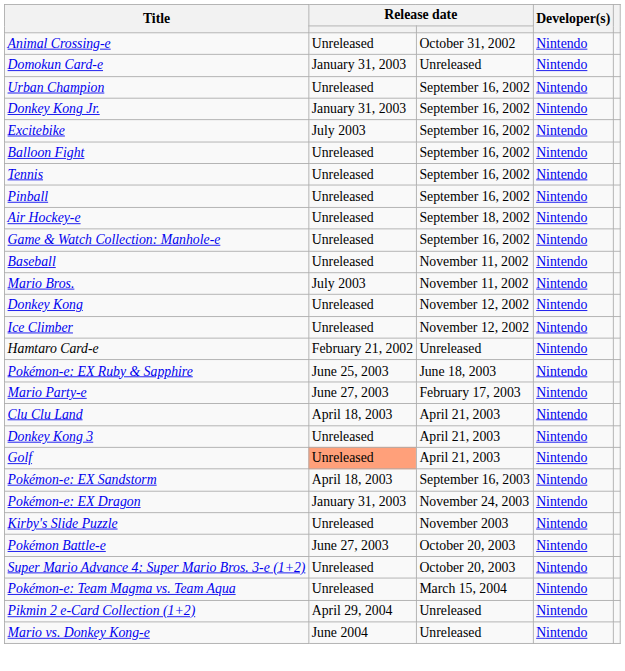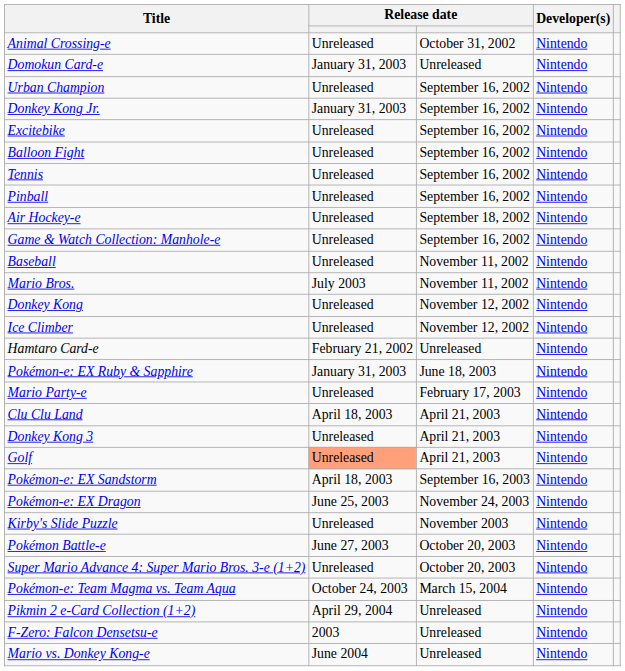Excitebike | column 2: July 2003 -> Unreleased
Pokémon-e: EX Ruby & Sapphire | column 2: June 25, 2003 -> January 31, 2003
Mario Party-e | column 2: June 27, 2003 -> Unreleased
Pokémon-e: EX Dragon | column 2: January 31, 2003 -> June 25, 2003
Pokémon-e: Team Magma vs. Team Aqua | column 2: Unreleased -> October 24, 2003
+ row: F-Zero: Falcon Densetsu-e | 2003 | Unreleased | Nintendo
